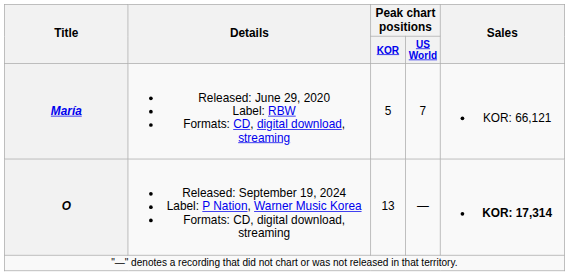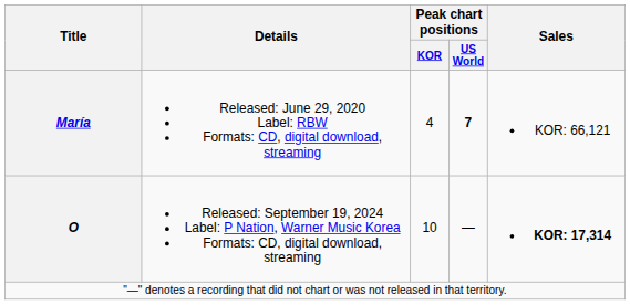María | Peak chart positions / KOR: 5 -> 4
María | Peak chart positions / US World: normal -> bold
O | Peak chart positions / KOR: 13 -> 10
